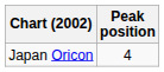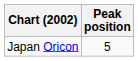Japan Oricon | Peak position: 4 -> 5
